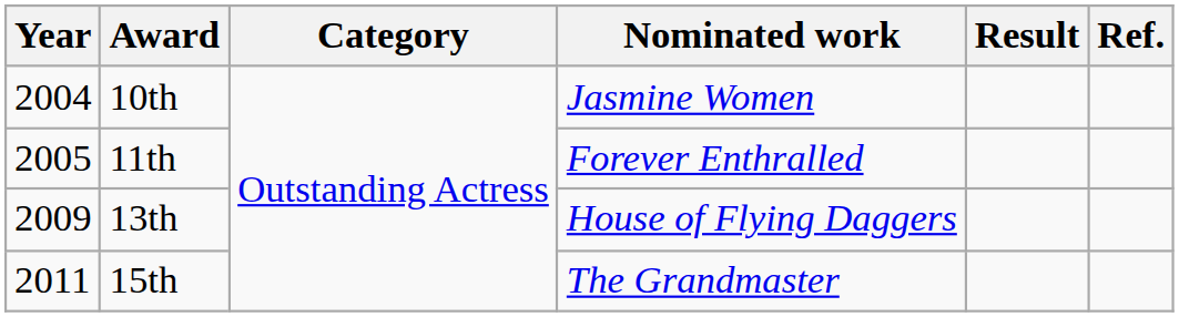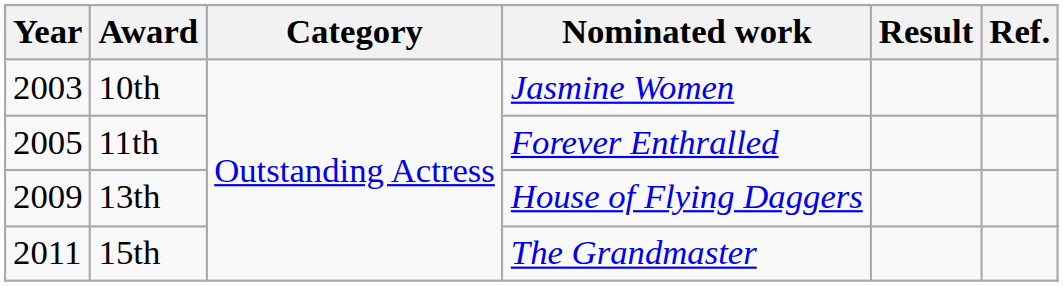10th | Year: 2004 -> 2003
